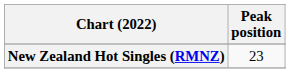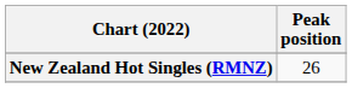New Zealand Hot Singles (RMNZ) | Peak position: 23 -> 26
